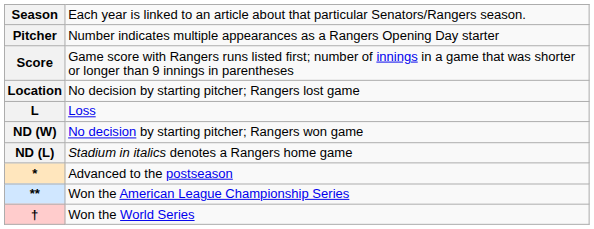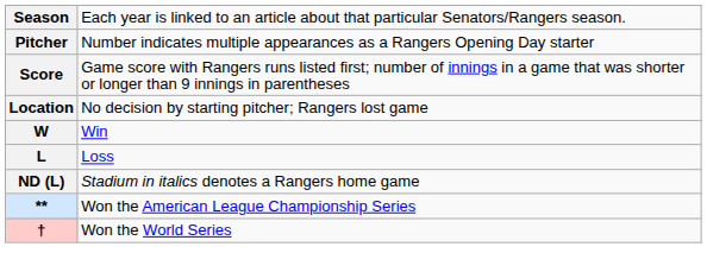+ row: W | Win
- row: ND (W) | No decision by starting pitcher; Rangers won game
- row: * | Advanced to the postseason
